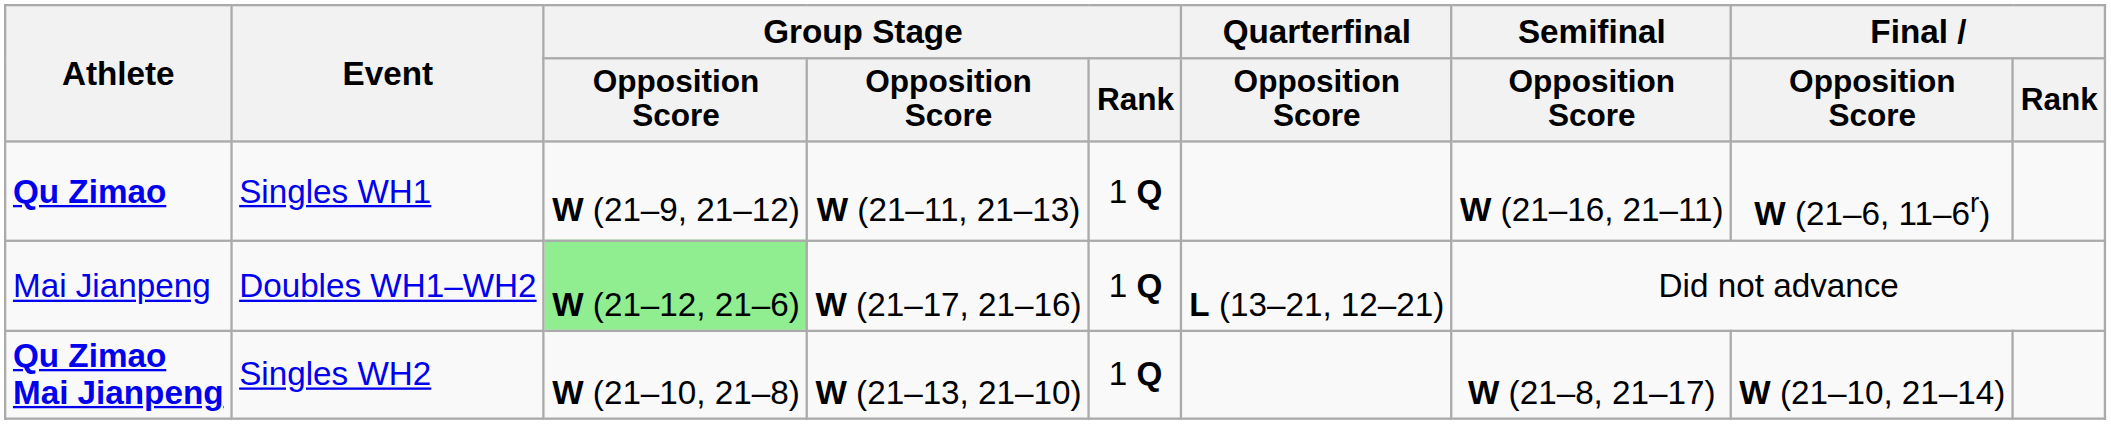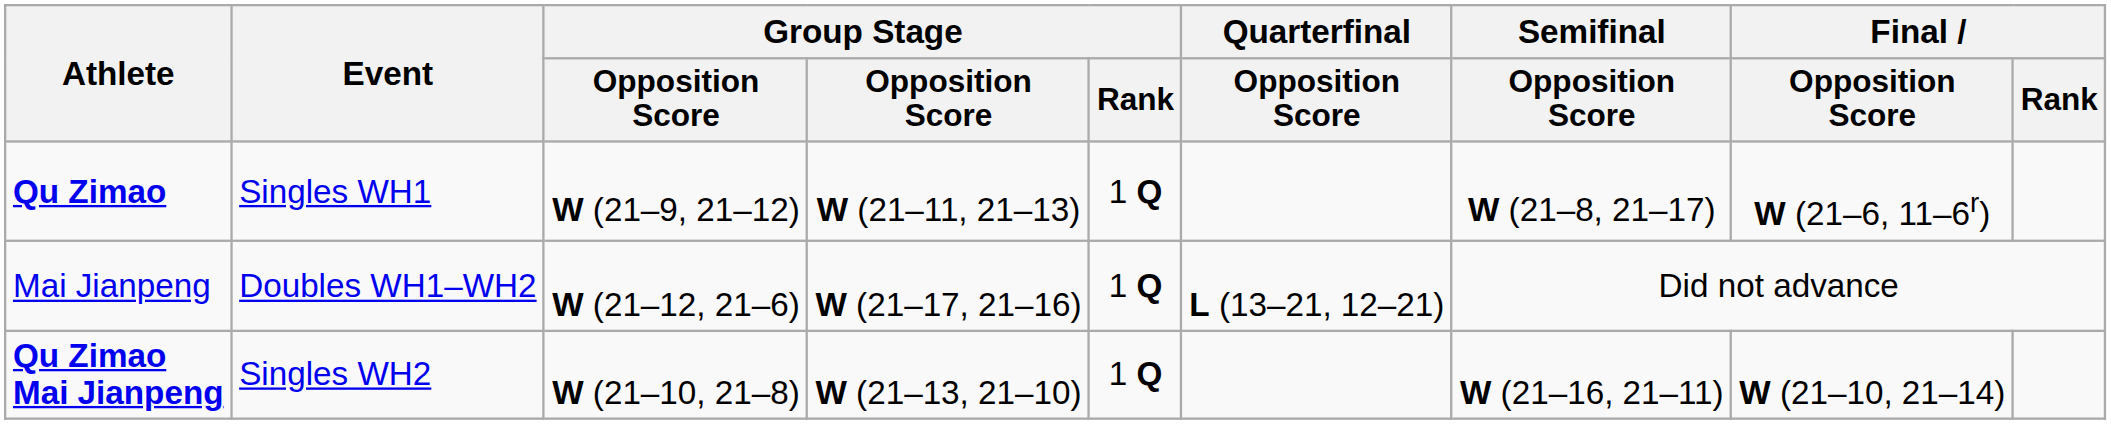Qu Zimao | Semifinal / Opposition Score: W (21–16, 21–11) -> W (21–8, 21–17)
Mai Jianpeng | column 3: lightgreen background -> no background
Qu Zimao Mai Jianpeng | Semifinal / Opposition Score: W (21–8, 21–17) -> W (21–16, 21–11)
